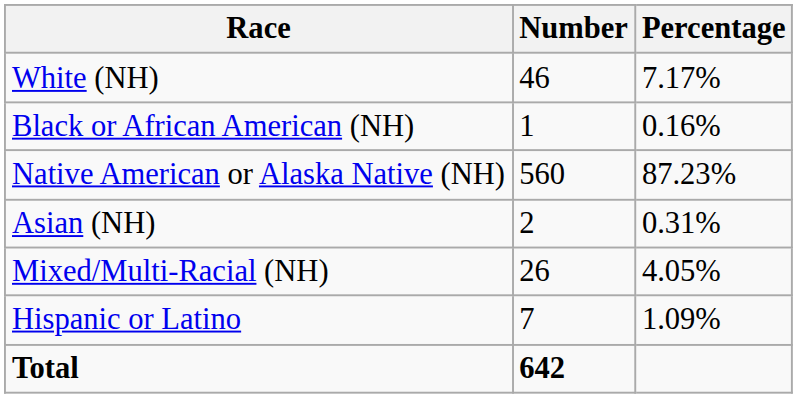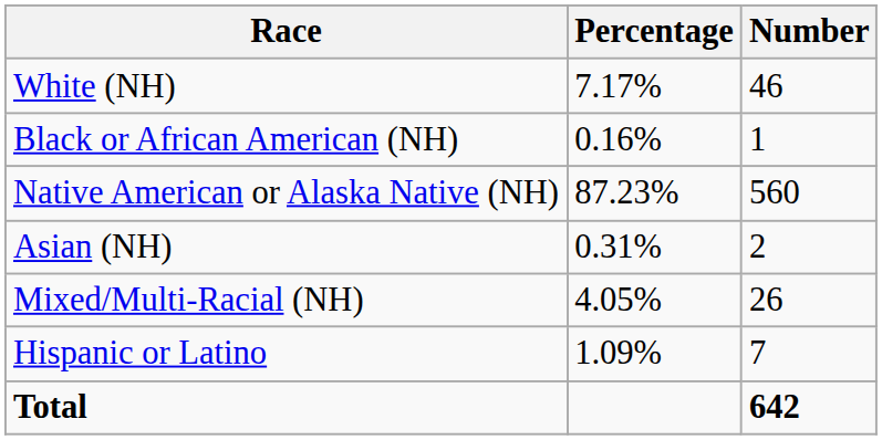columns swapped: Number <-> Percentage
